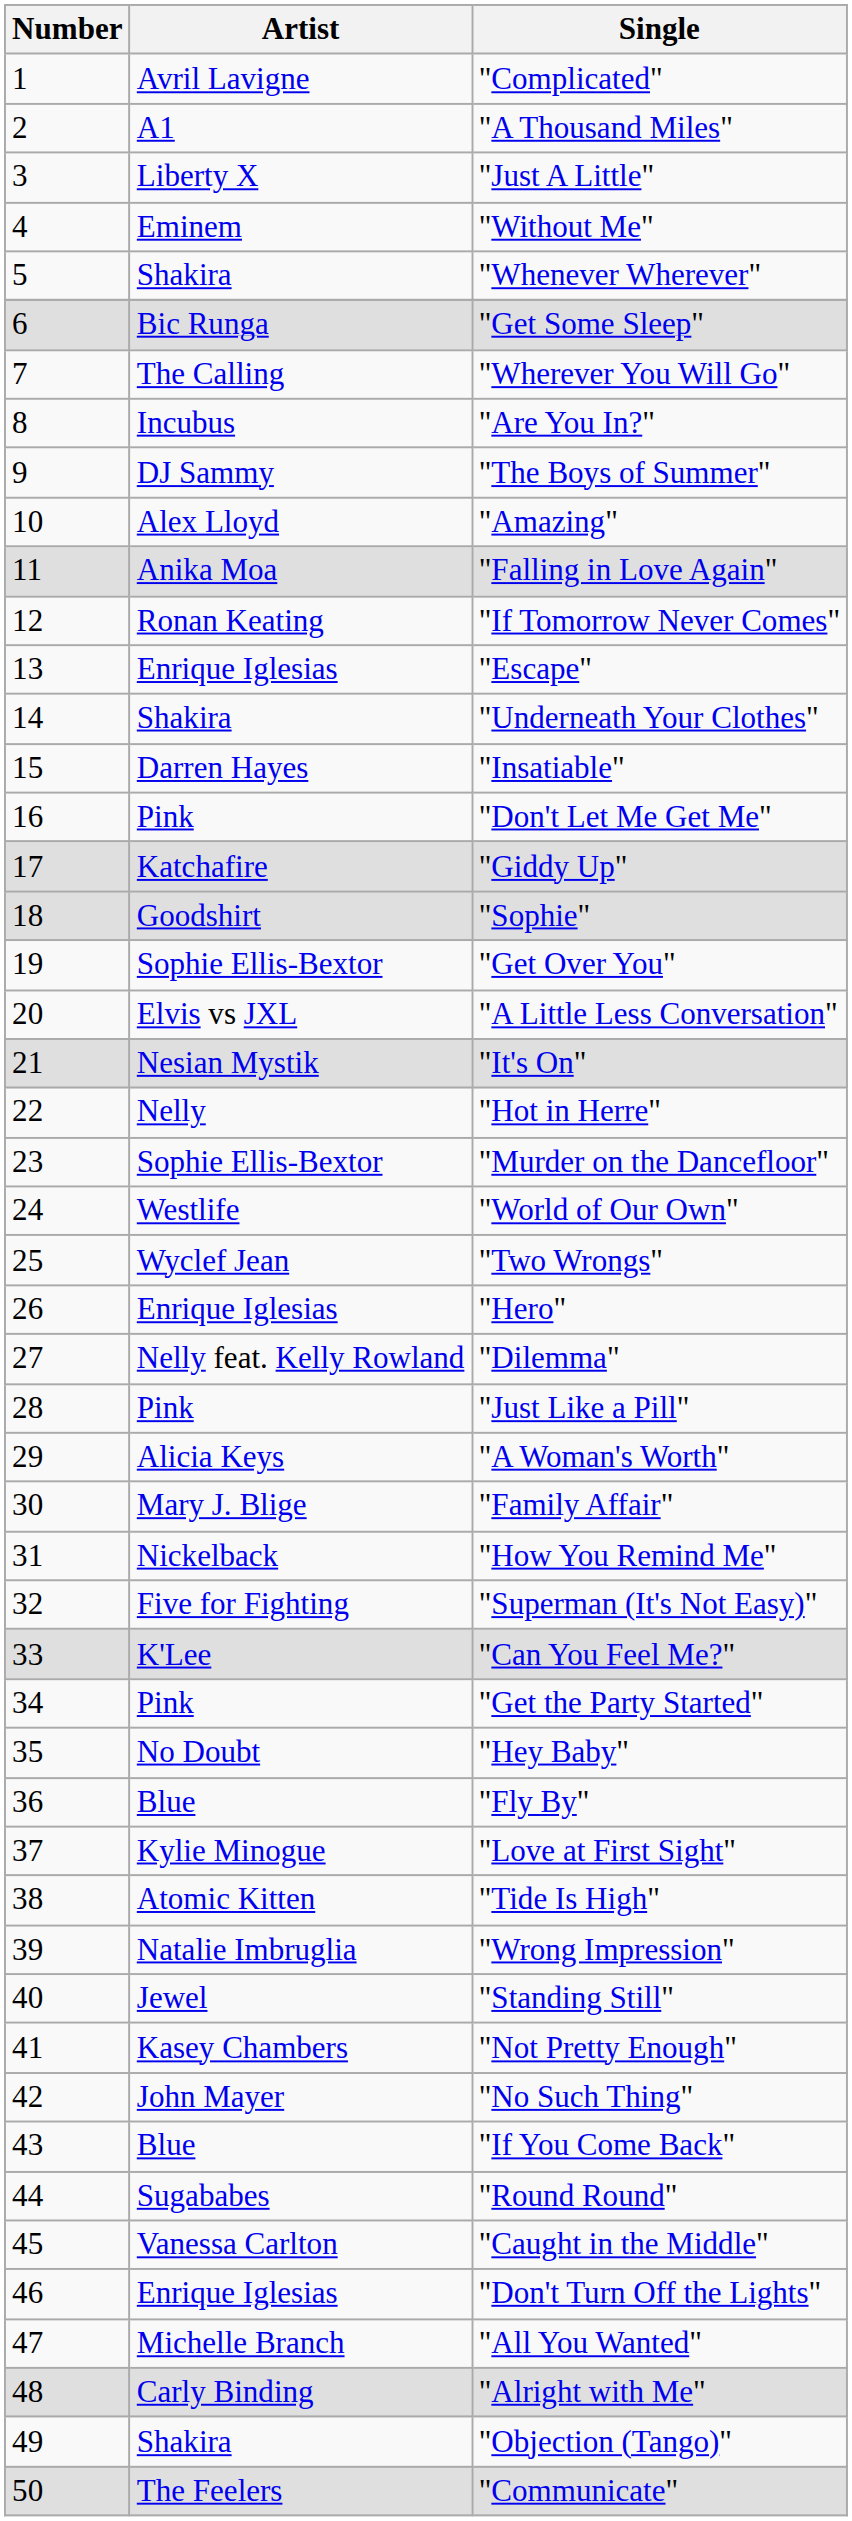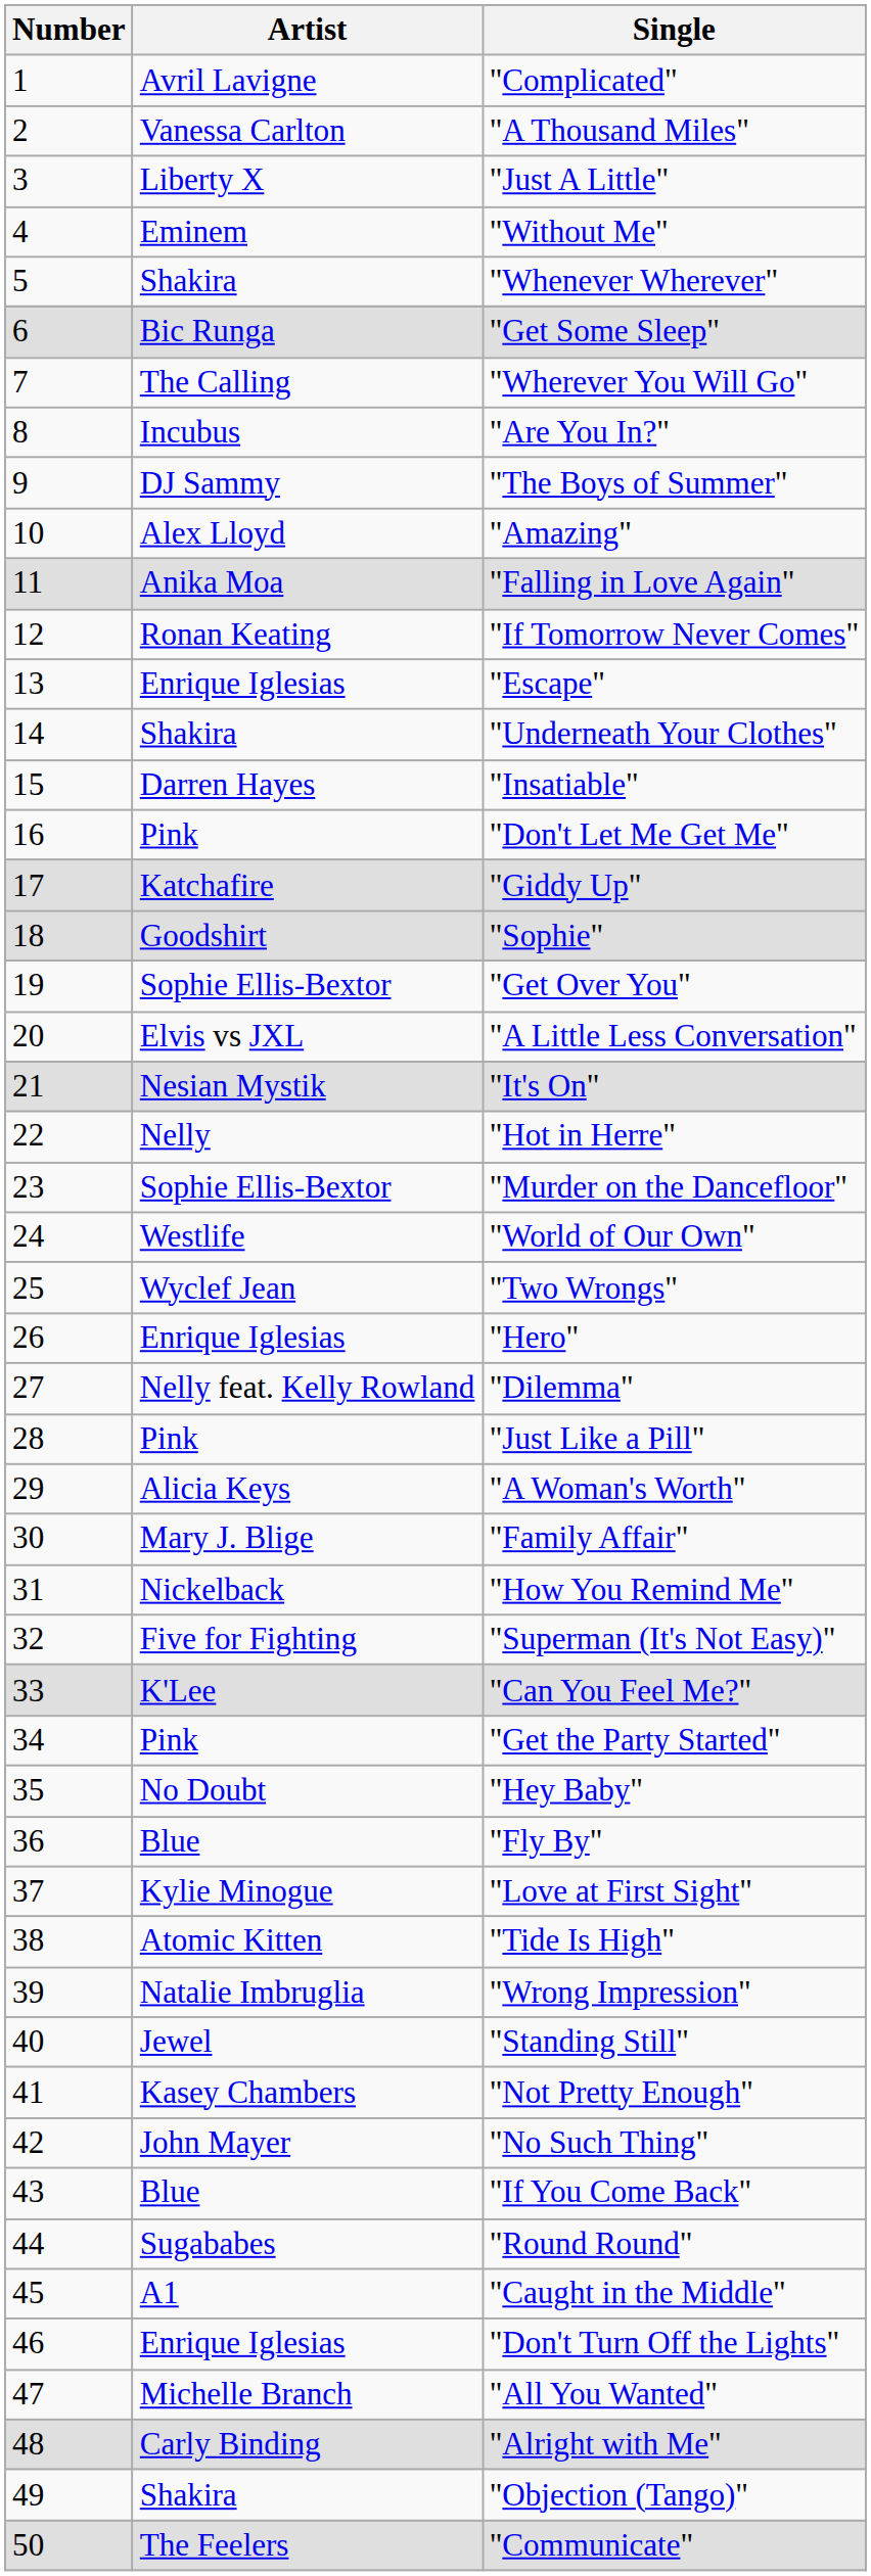"A Thousand Miles" | Artist: A1 -> Vanessa Carlton
"Caught in the Middle" | Artist: Vanessa Carlton -> A1
